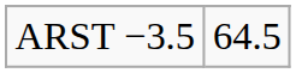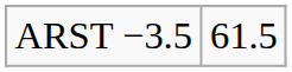ARST −3.5 | column 2: 64.5 -> 61.5
